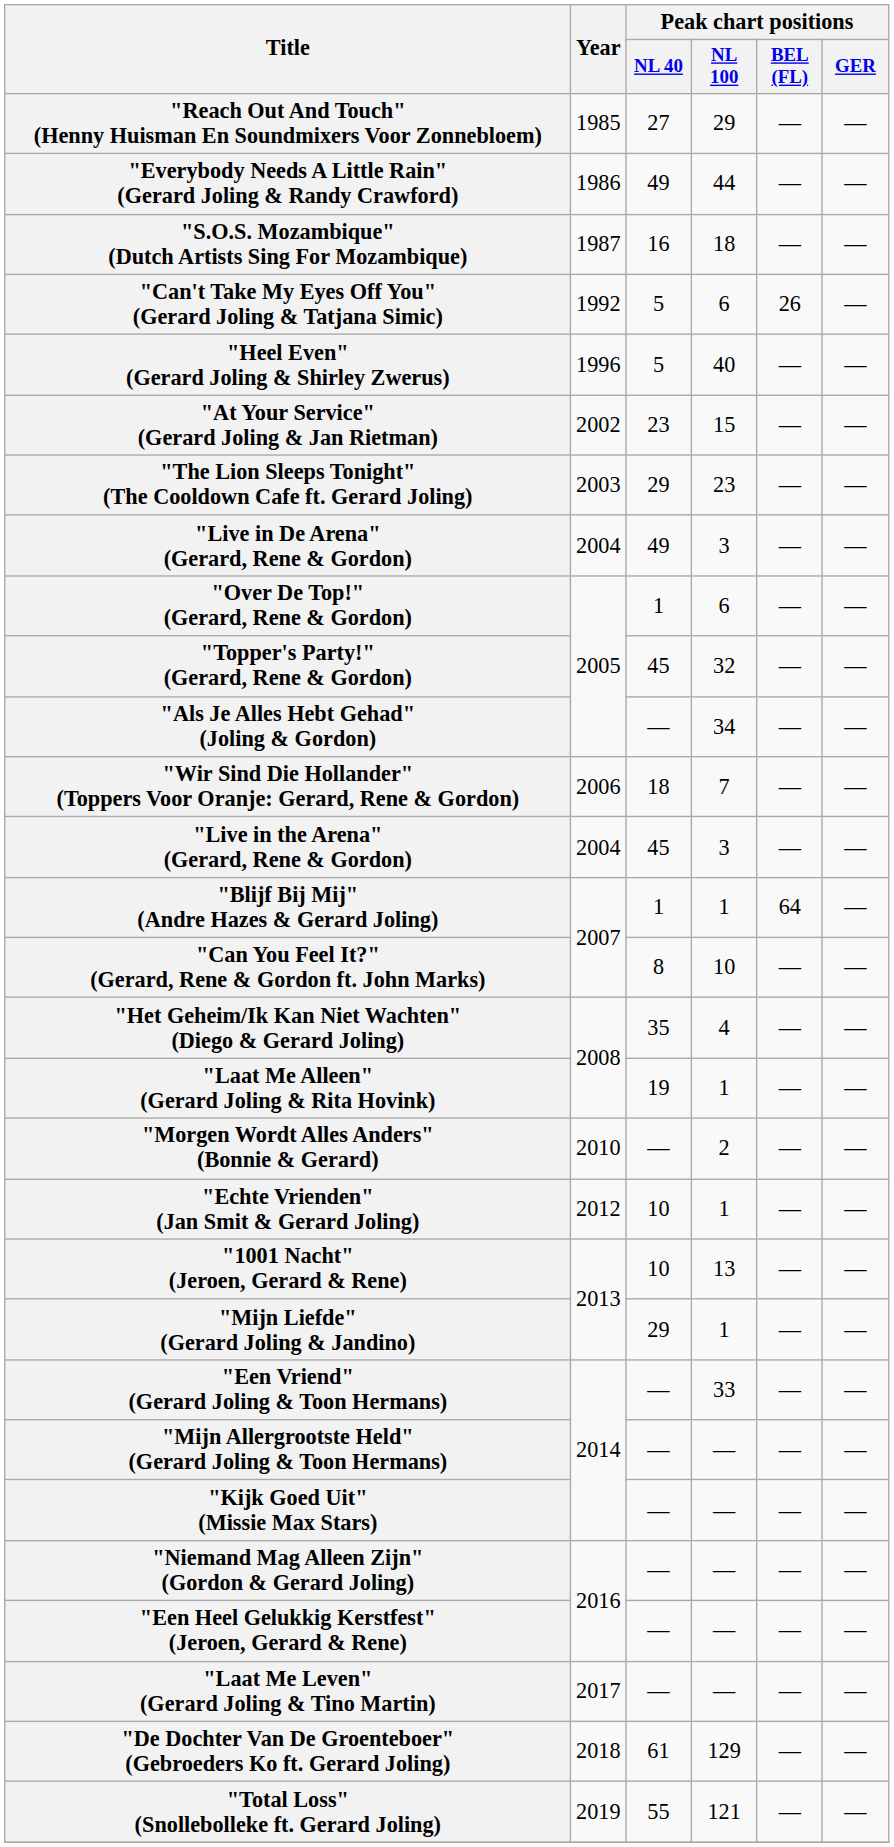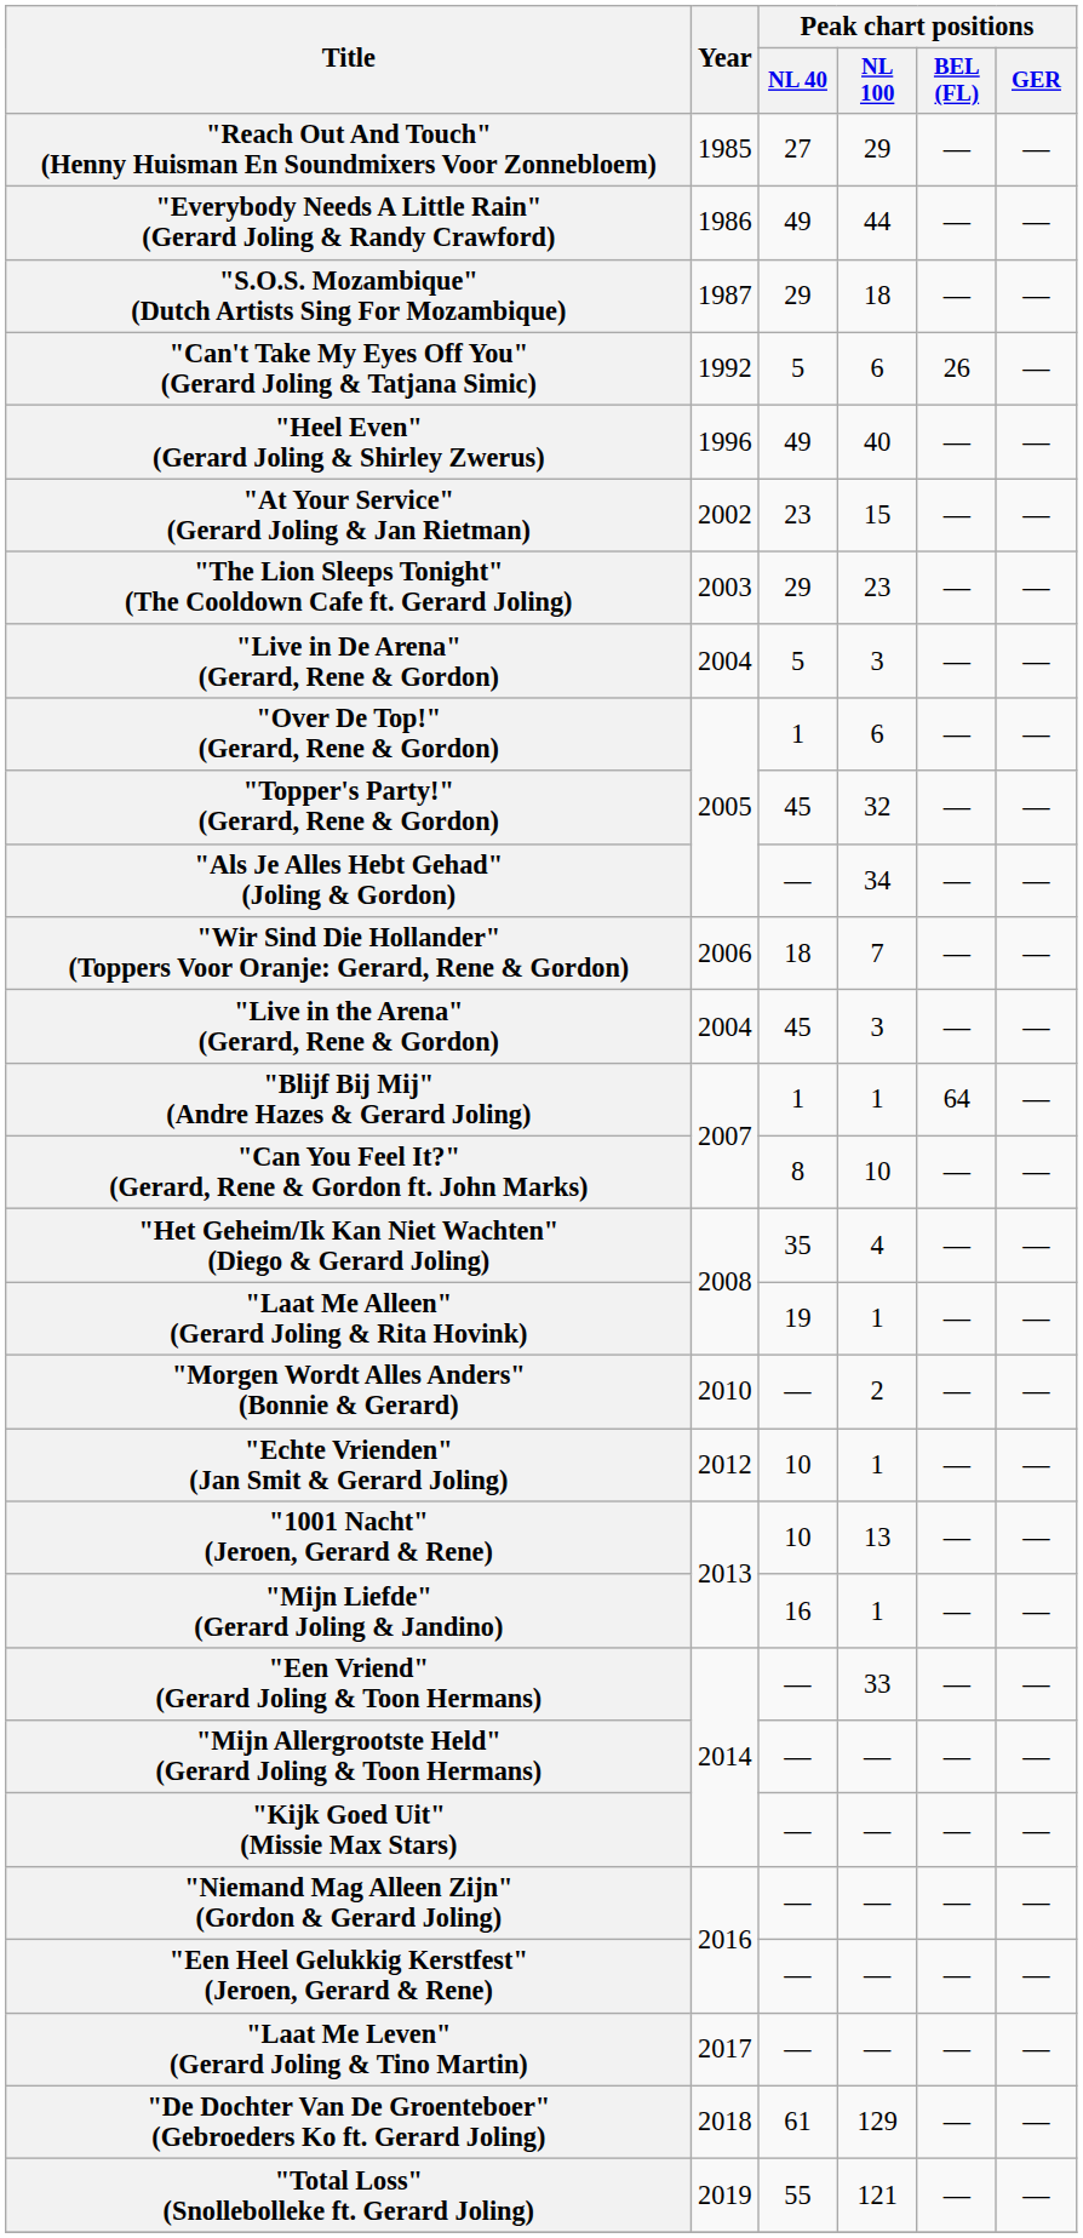"S.O.S. Mozambique" (Dutch Artists Sing For Mozambique) | Peak chart positions / NL 40: 16 -> 29
"Heel Even" (Gerard Joling & Shirley Zwerus) | Peak chart positions / NL 40: 5 -> 49
"Live in De Arena" (Gerard, Rene & Gordon) | Peak chart positions / NL 40: 49 -> 5
"Mijn Liefde" (Gerard Joling & Jandino) | Peak chart positions / NL 40: 29 -> 16
